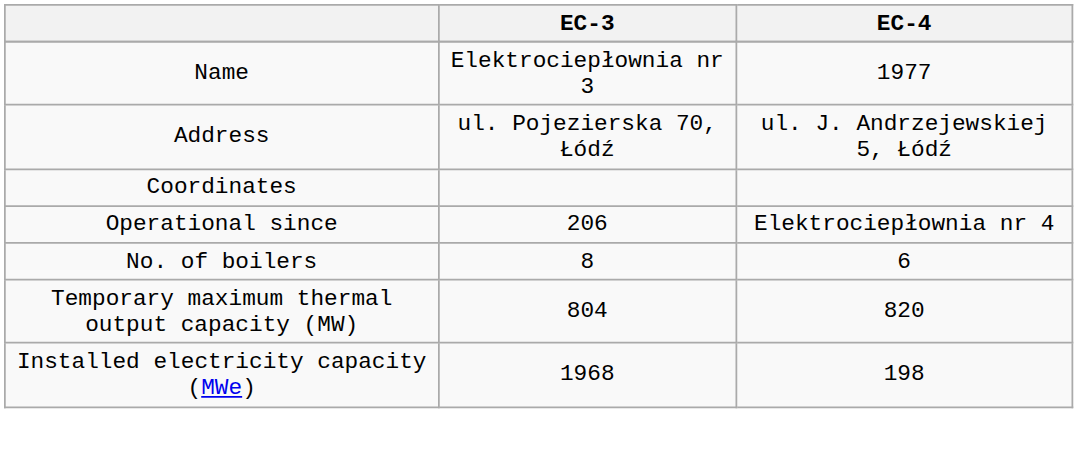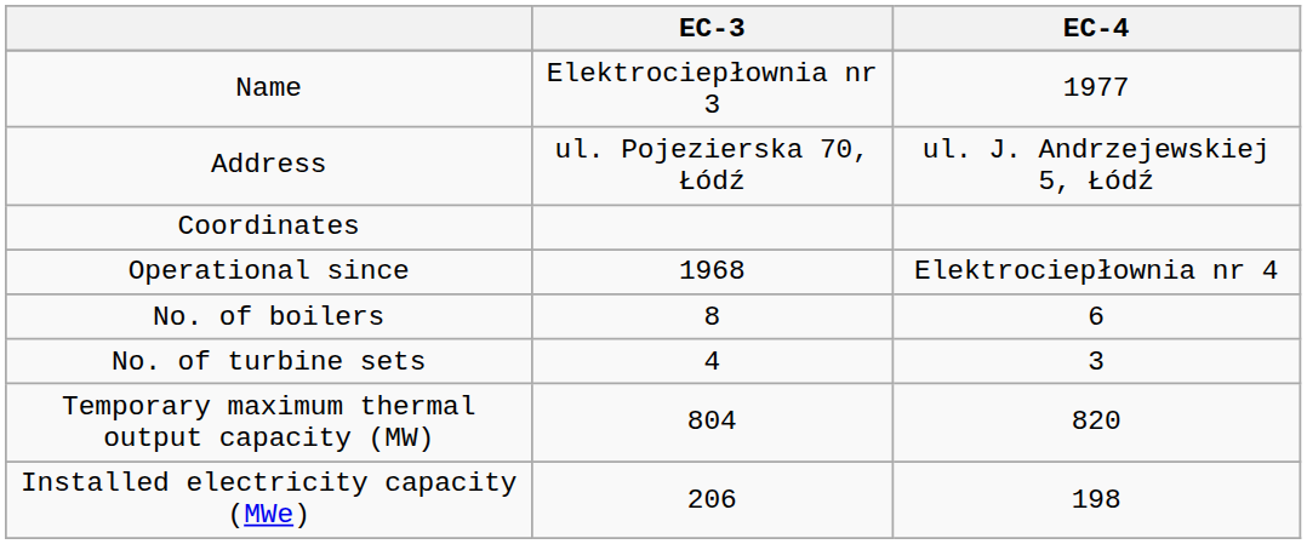Operational since | EC-3: 206 -> 1968
+ row: No. of turbine sets | 4 | 3
Installed electricity capacity (MWe) | EC-3: 1968 -> 206
